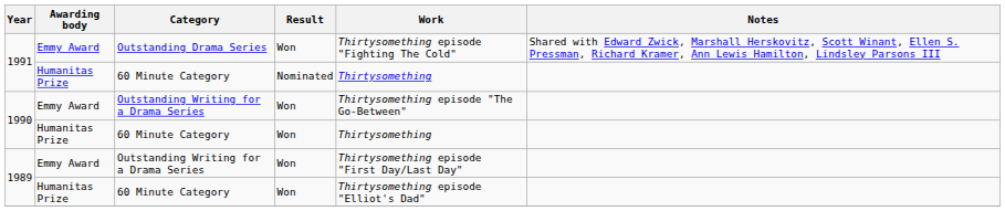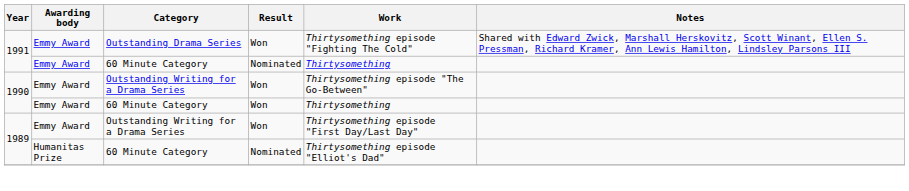1991 / 60 Minute Category | Awarding body: Humanitas Prize -> Emmy Award
1990 / 60 Minute Category | Awarding body: Humanitas Prize -> Emmy Award
1989 / 60 Minute Category | Result: Won -> Nominated
